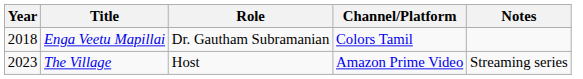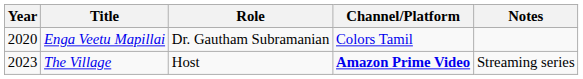Enga Veetu Mapillai | Year: 2018 -> 2020
The Village | Channel/Platform: normal -> bold
